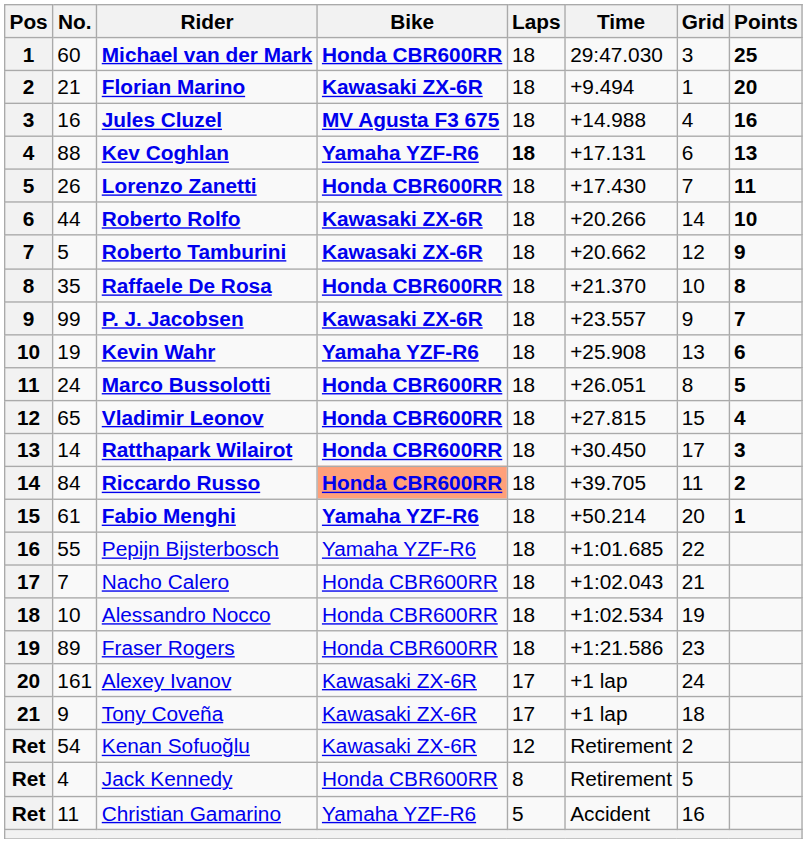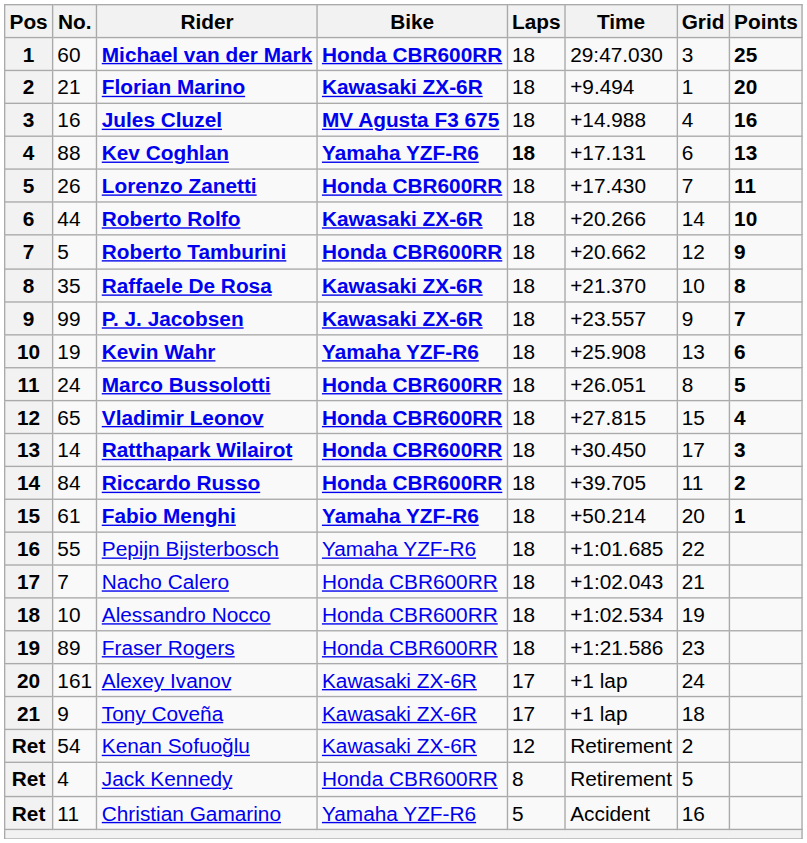Roberto Tamburini | Bike: Kawasaki ZX-6R -> Honda CBR600RR
Raffaele De Rosa | Bike: Honda CBR600RR -> Kawasaki ZX-6R
Riccardo Russo | Bike: lightsalmon background -> no background
